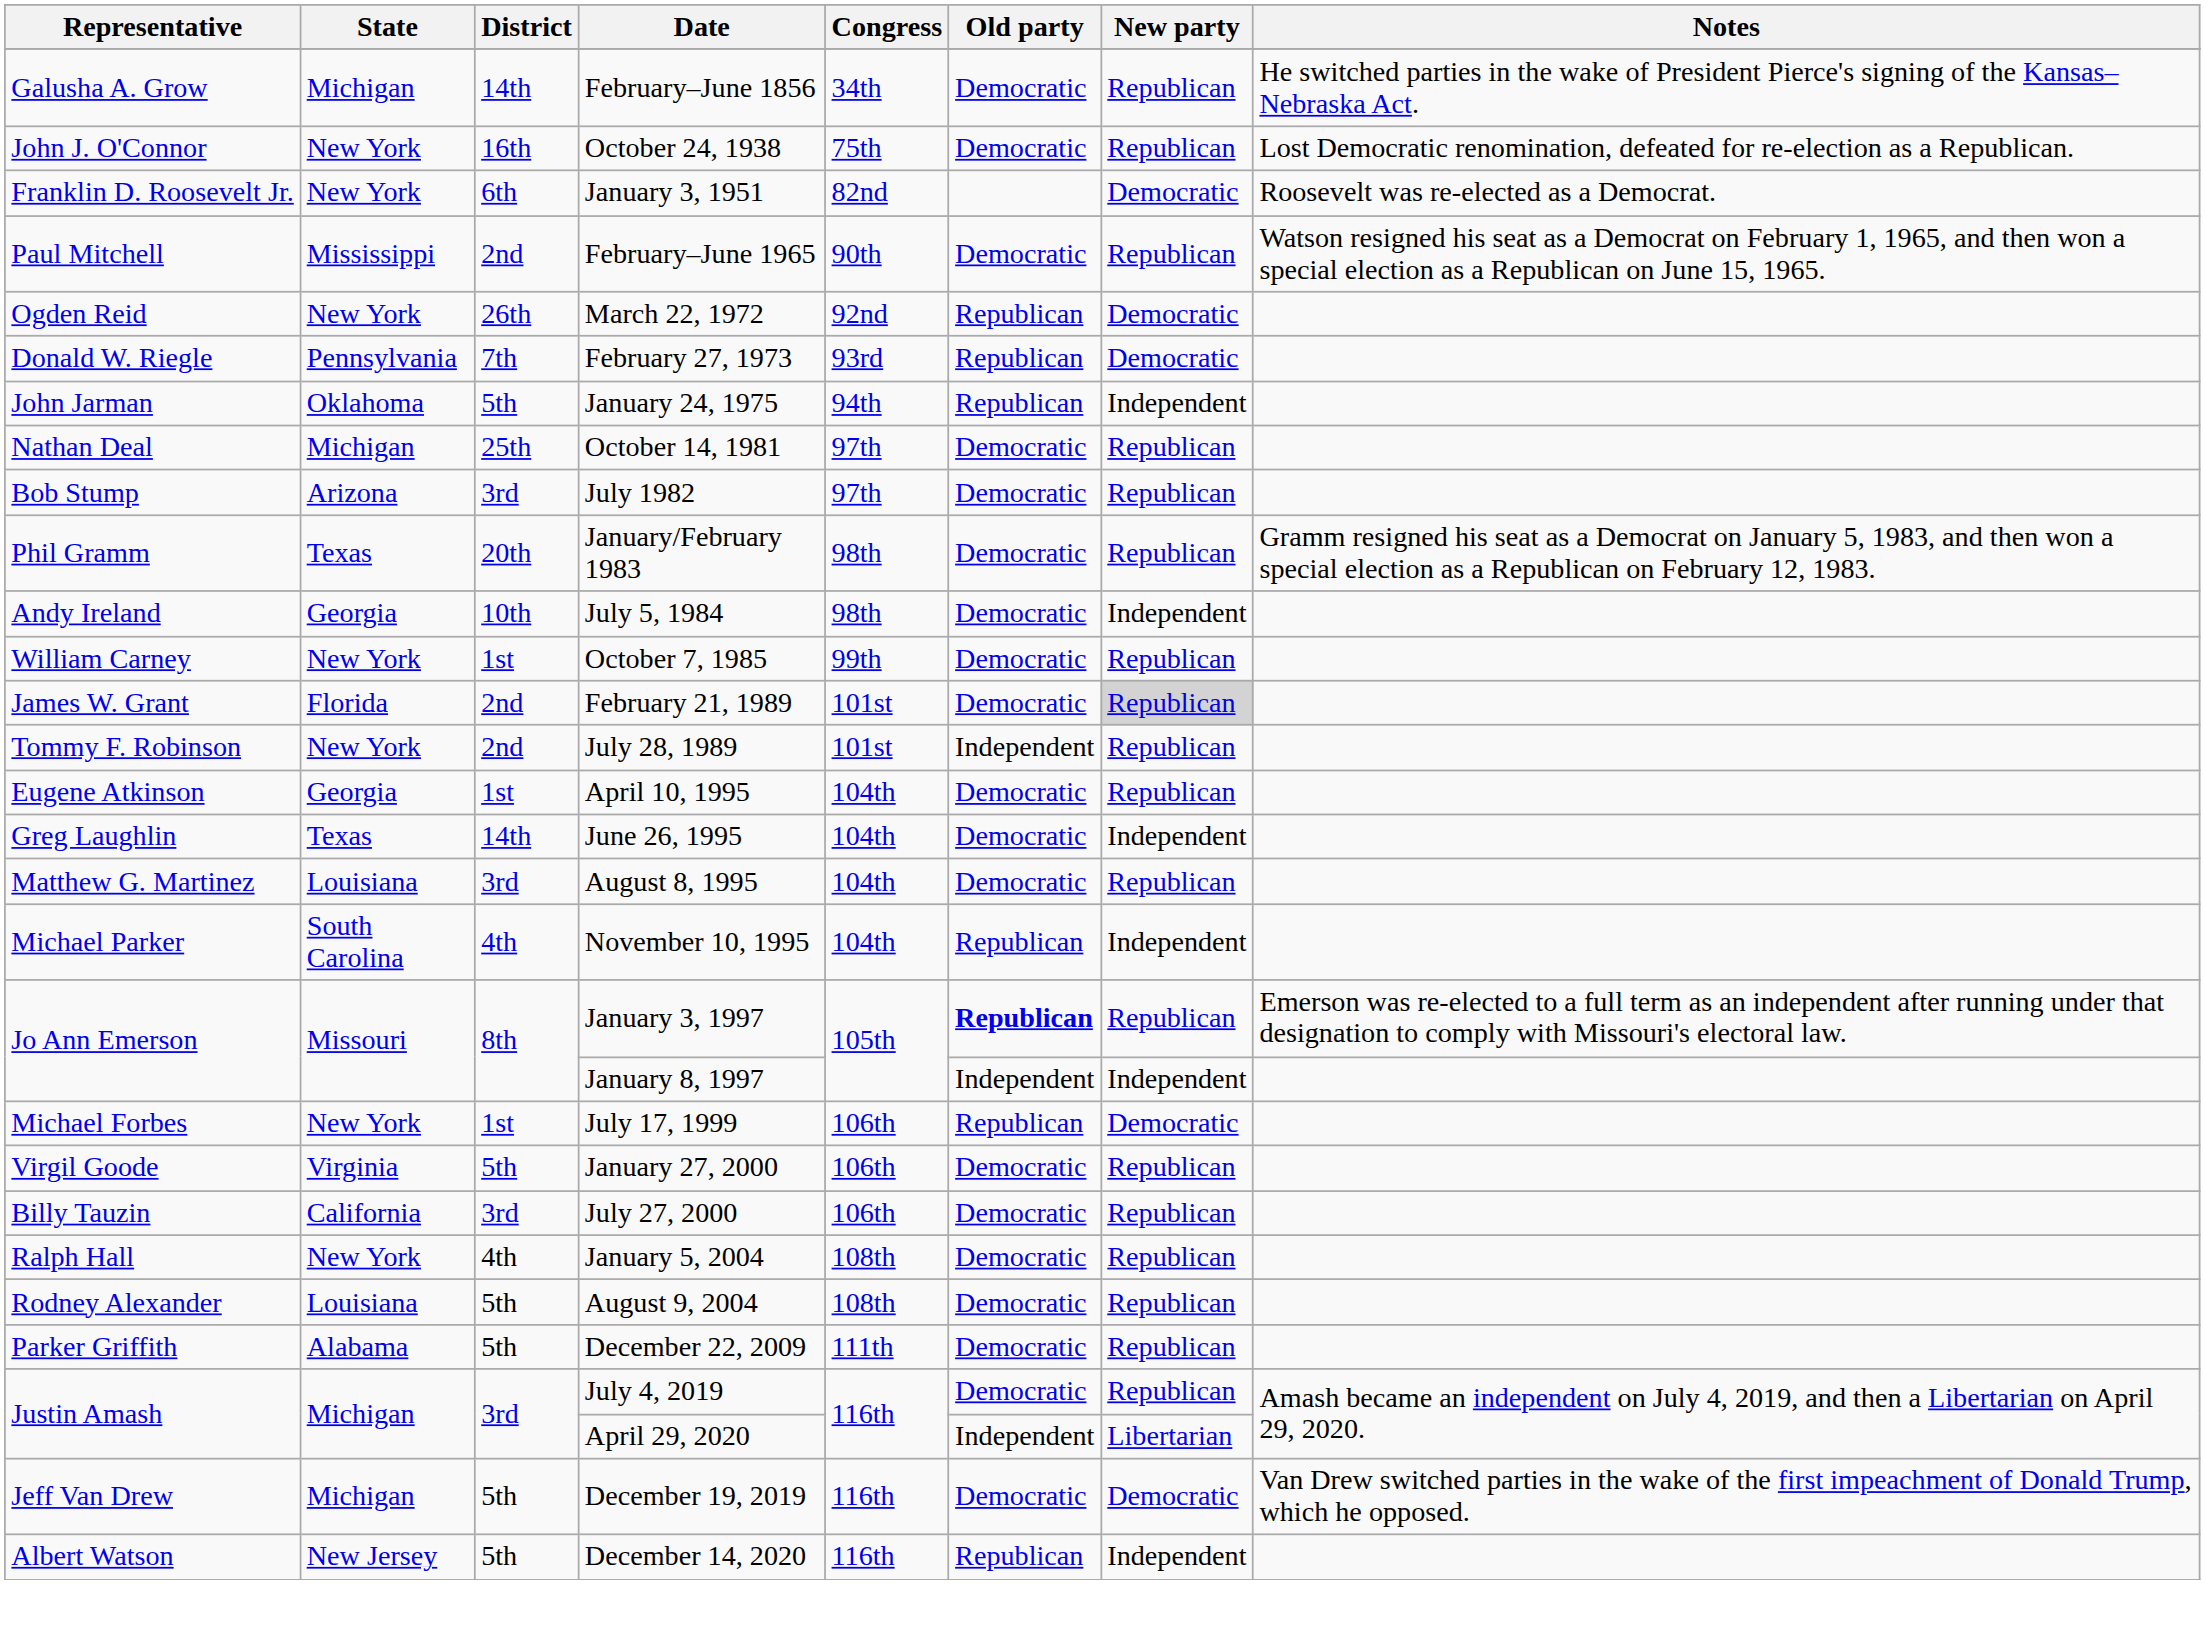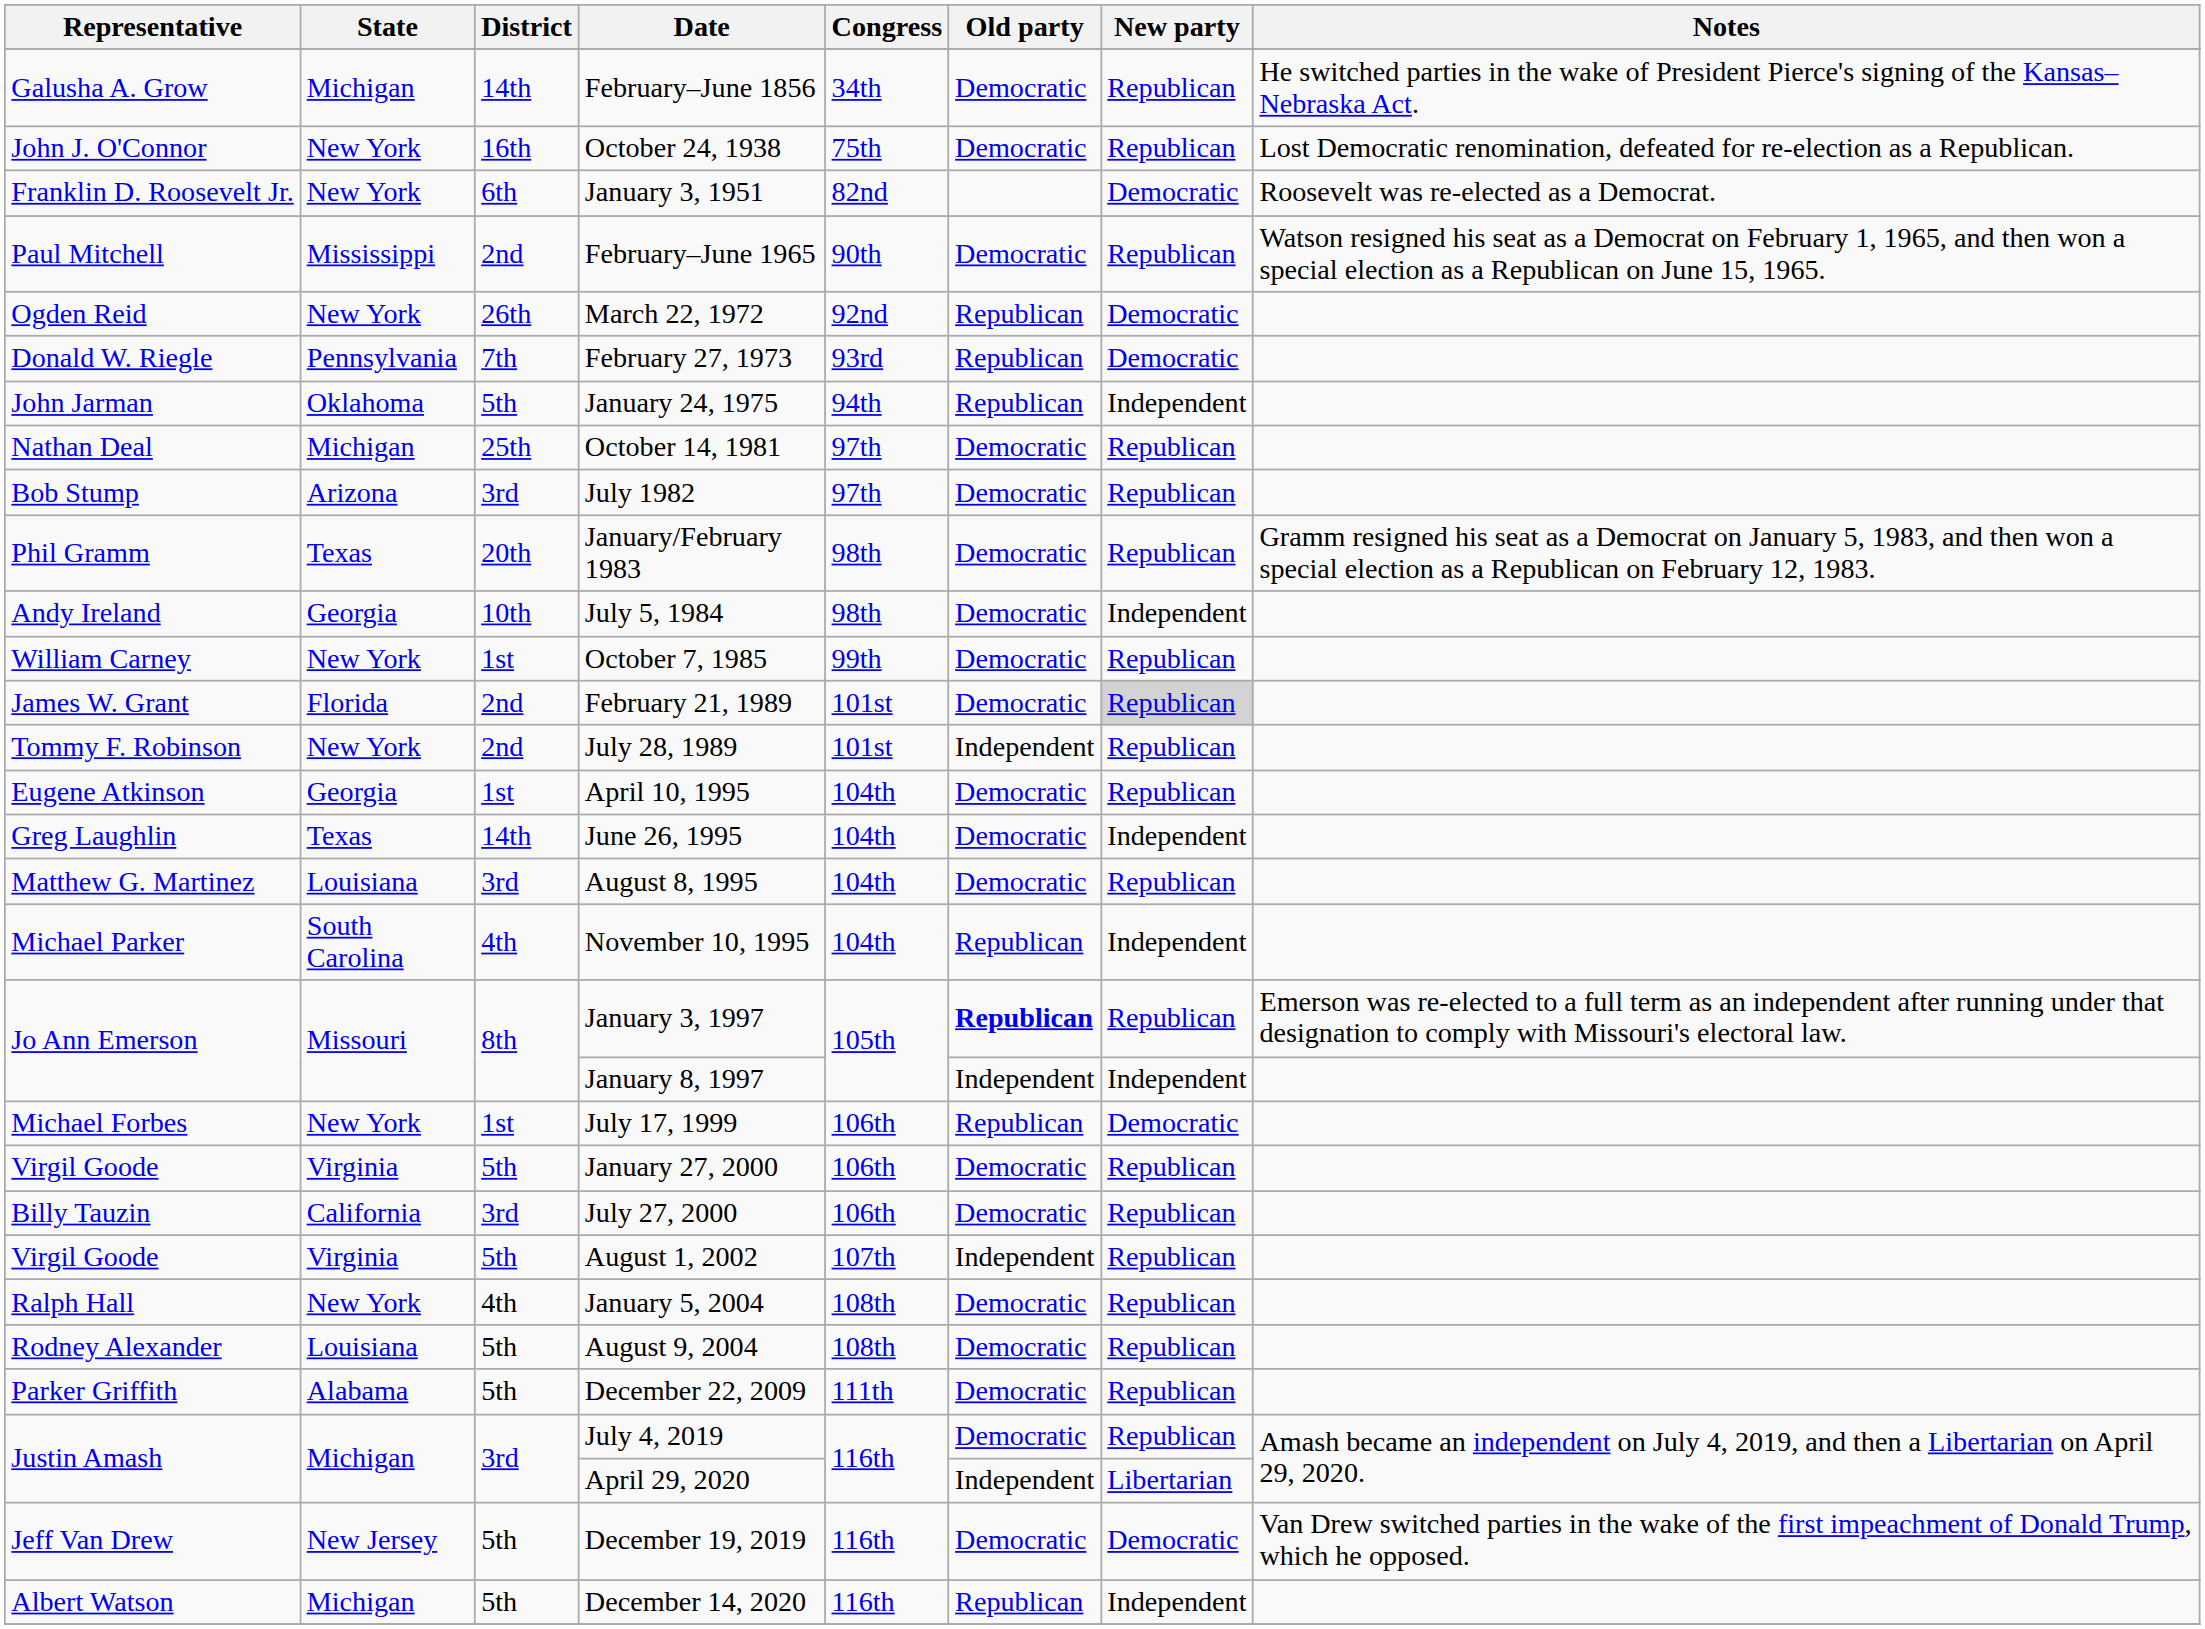+ row: Virgil Goode | Virginia | 5th | August 1, 2002 | 107th | Independent | Republican
December 19, 2019 | State: Michigan -> New Jersey
December 14, 2020 | State: New Jersey -> Michigan
